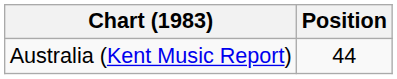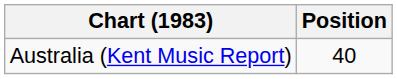Australia (Kent Music Report) | Position: 44 -> 40
